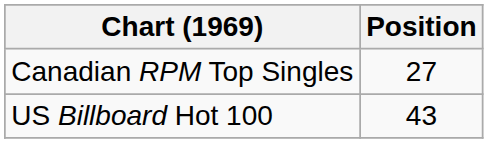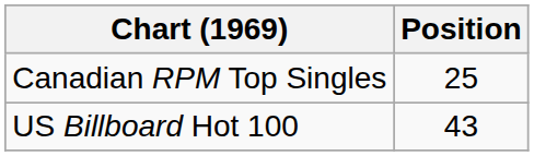Canadian RPM Top Singles | Position: 27 -> 25
